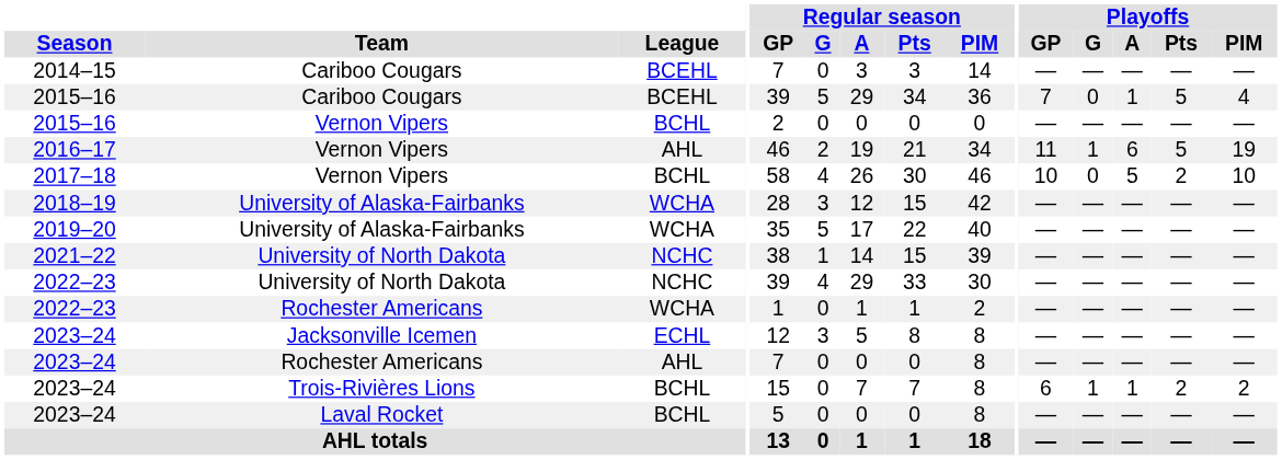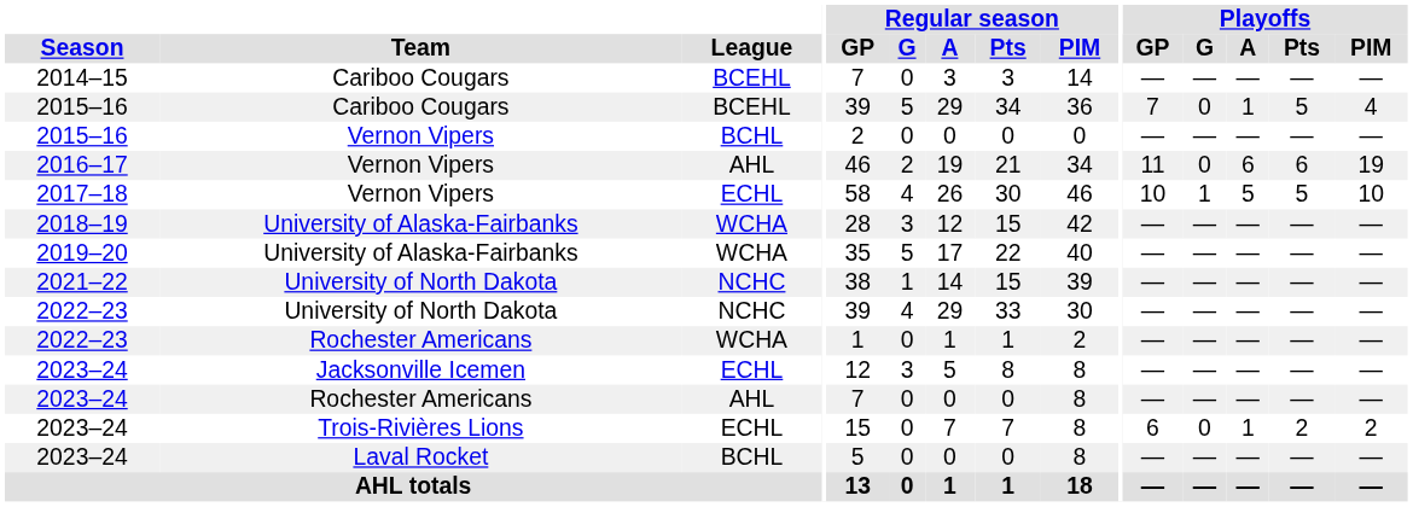2016–17 | Playoffs / G: 1 -> 0
2016–17 | Playoffs / Pts: 5 -> 6
2017–18 | League: BCHL -> ECHL
2017–18 | Playoffs / G: 0 -> 1
2017–18 | Playoffs / Pts: 2 -> 5
2023–24 / Trois-Rivières Lions | League: BCHL -> ECHL
2023–24 / Trois-Rivières Lions | Playoffs / G: 1 -> 0
